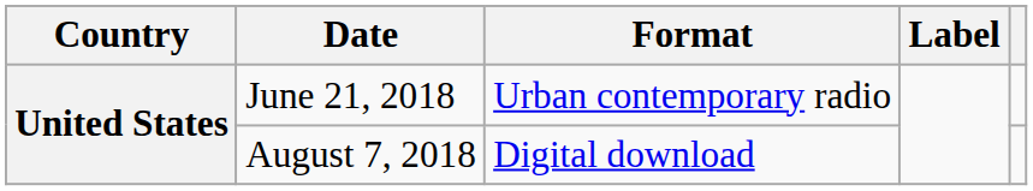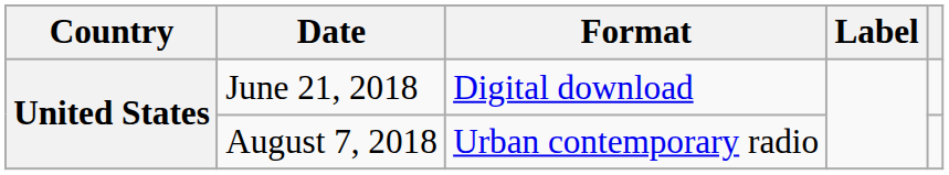June 21, 2018 | Format: Urban contemporary radio -> Digital download
August 7, 2018 | Format: Digital download -> Urban contemporary radio
